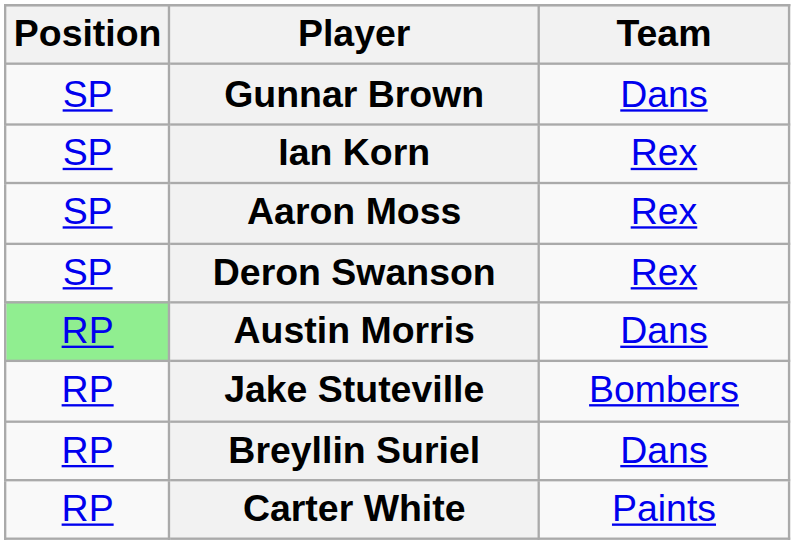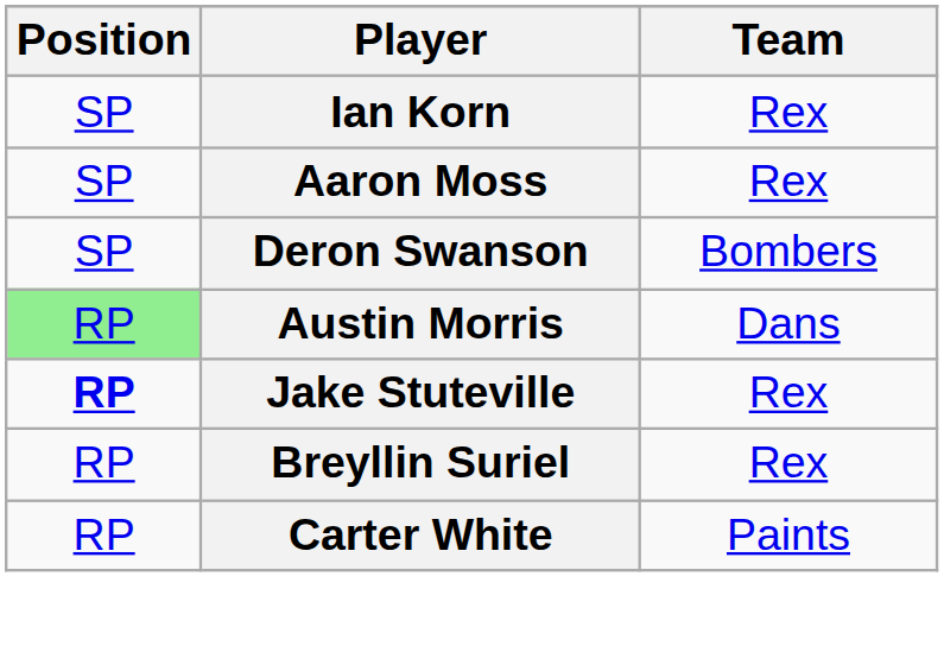- row: SP | Gunnar Brown | Dans
Deron Swanson | Team: Rex -> Bombers
Jake Stuteville | Position: normal -> bold
Jake Stuteville | Team: Bombers -> Rex
Breyllin Suriel | Team: Dans -> Rex
